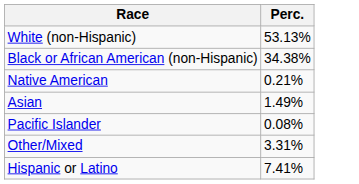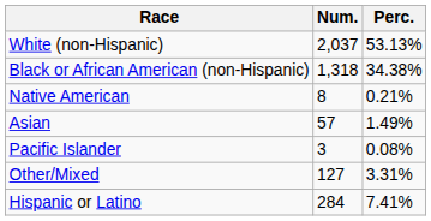+ column: Num. | 2,037 | 1,318 | 8 | 57 | 3 | 127 | 284
